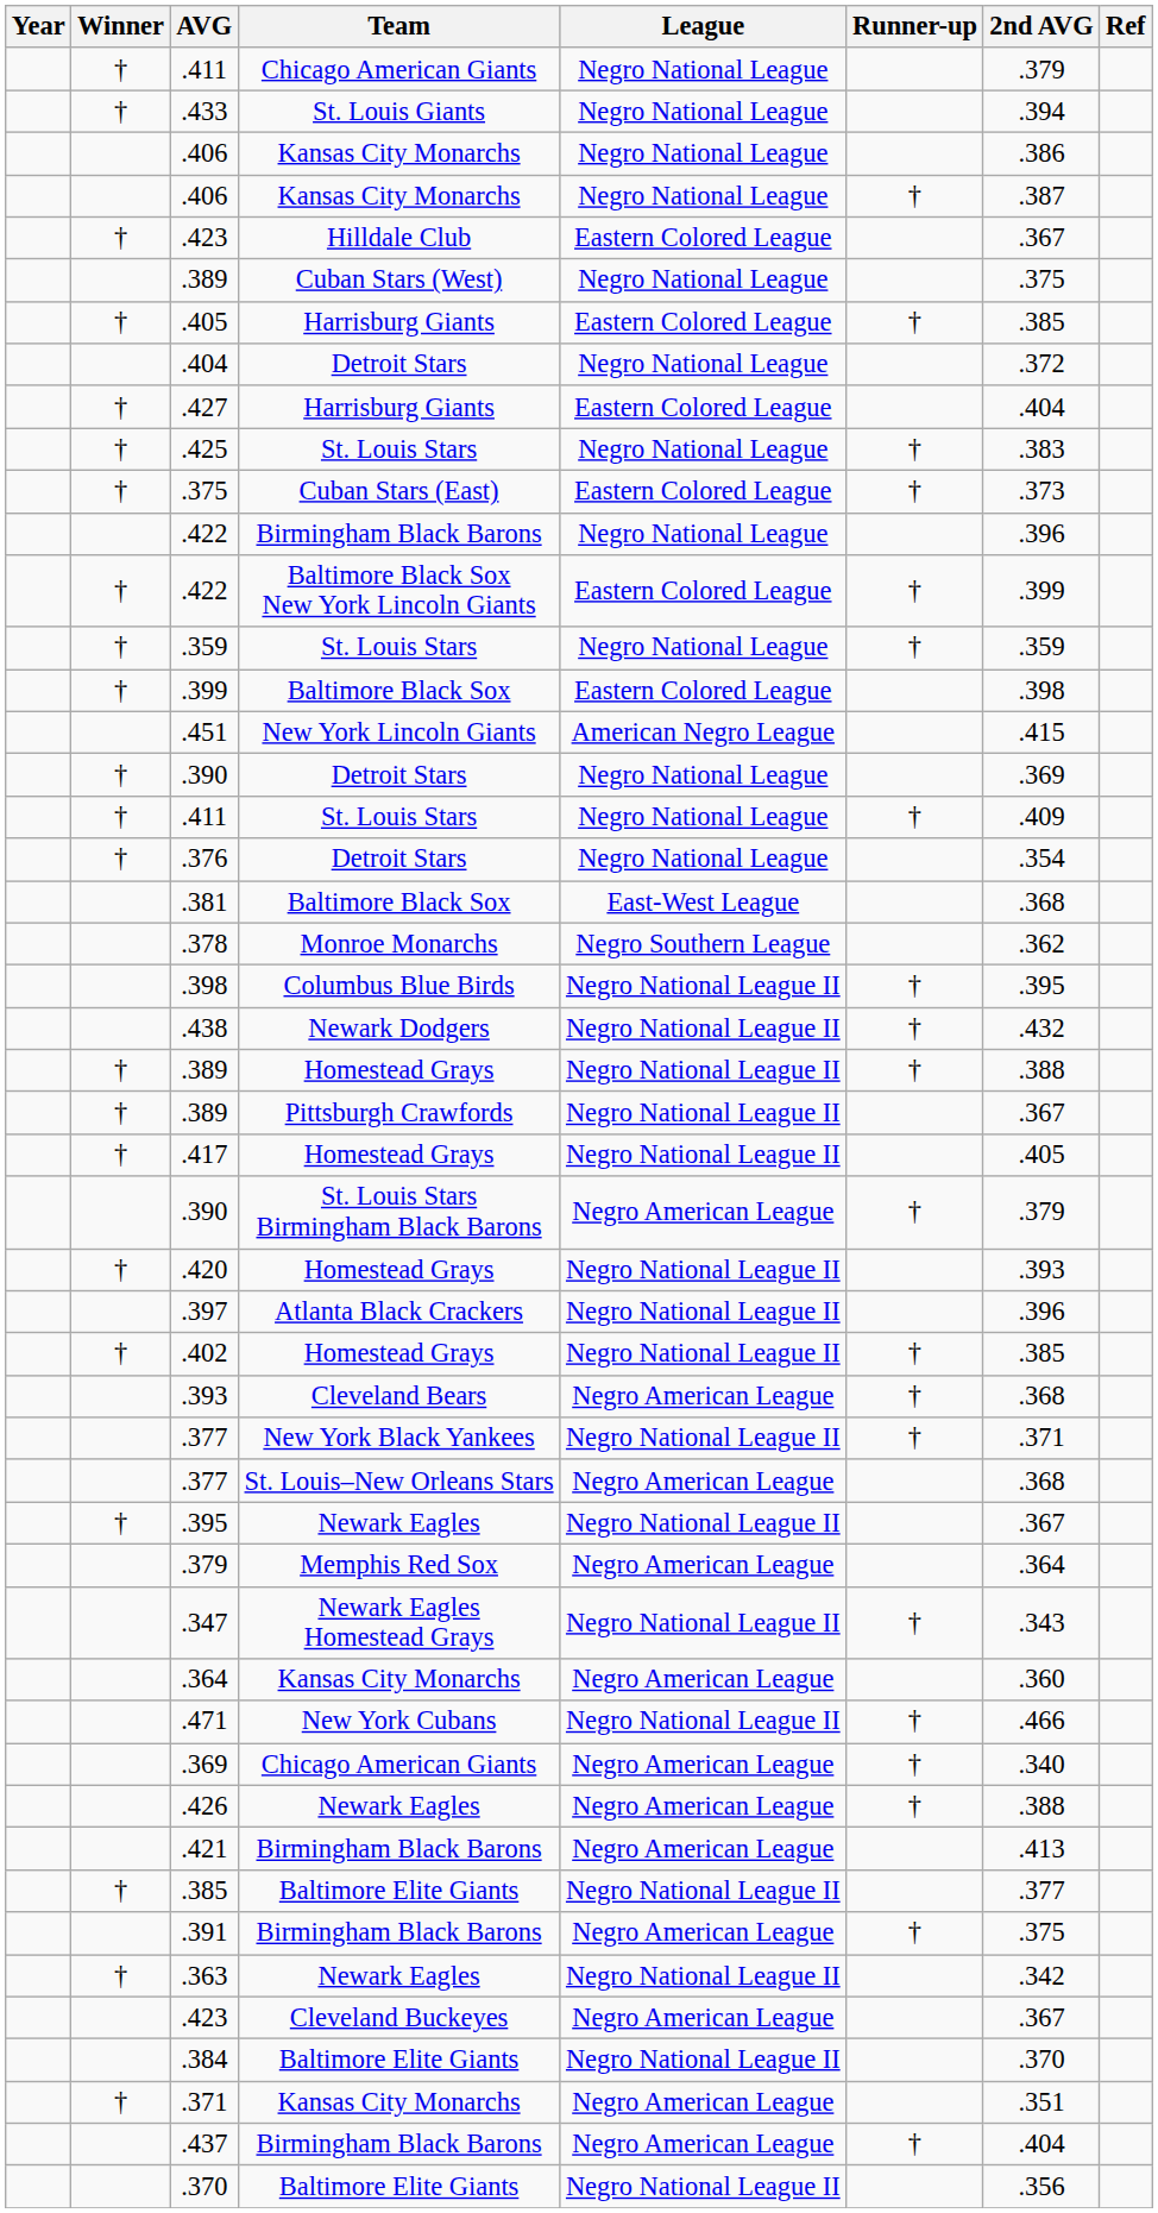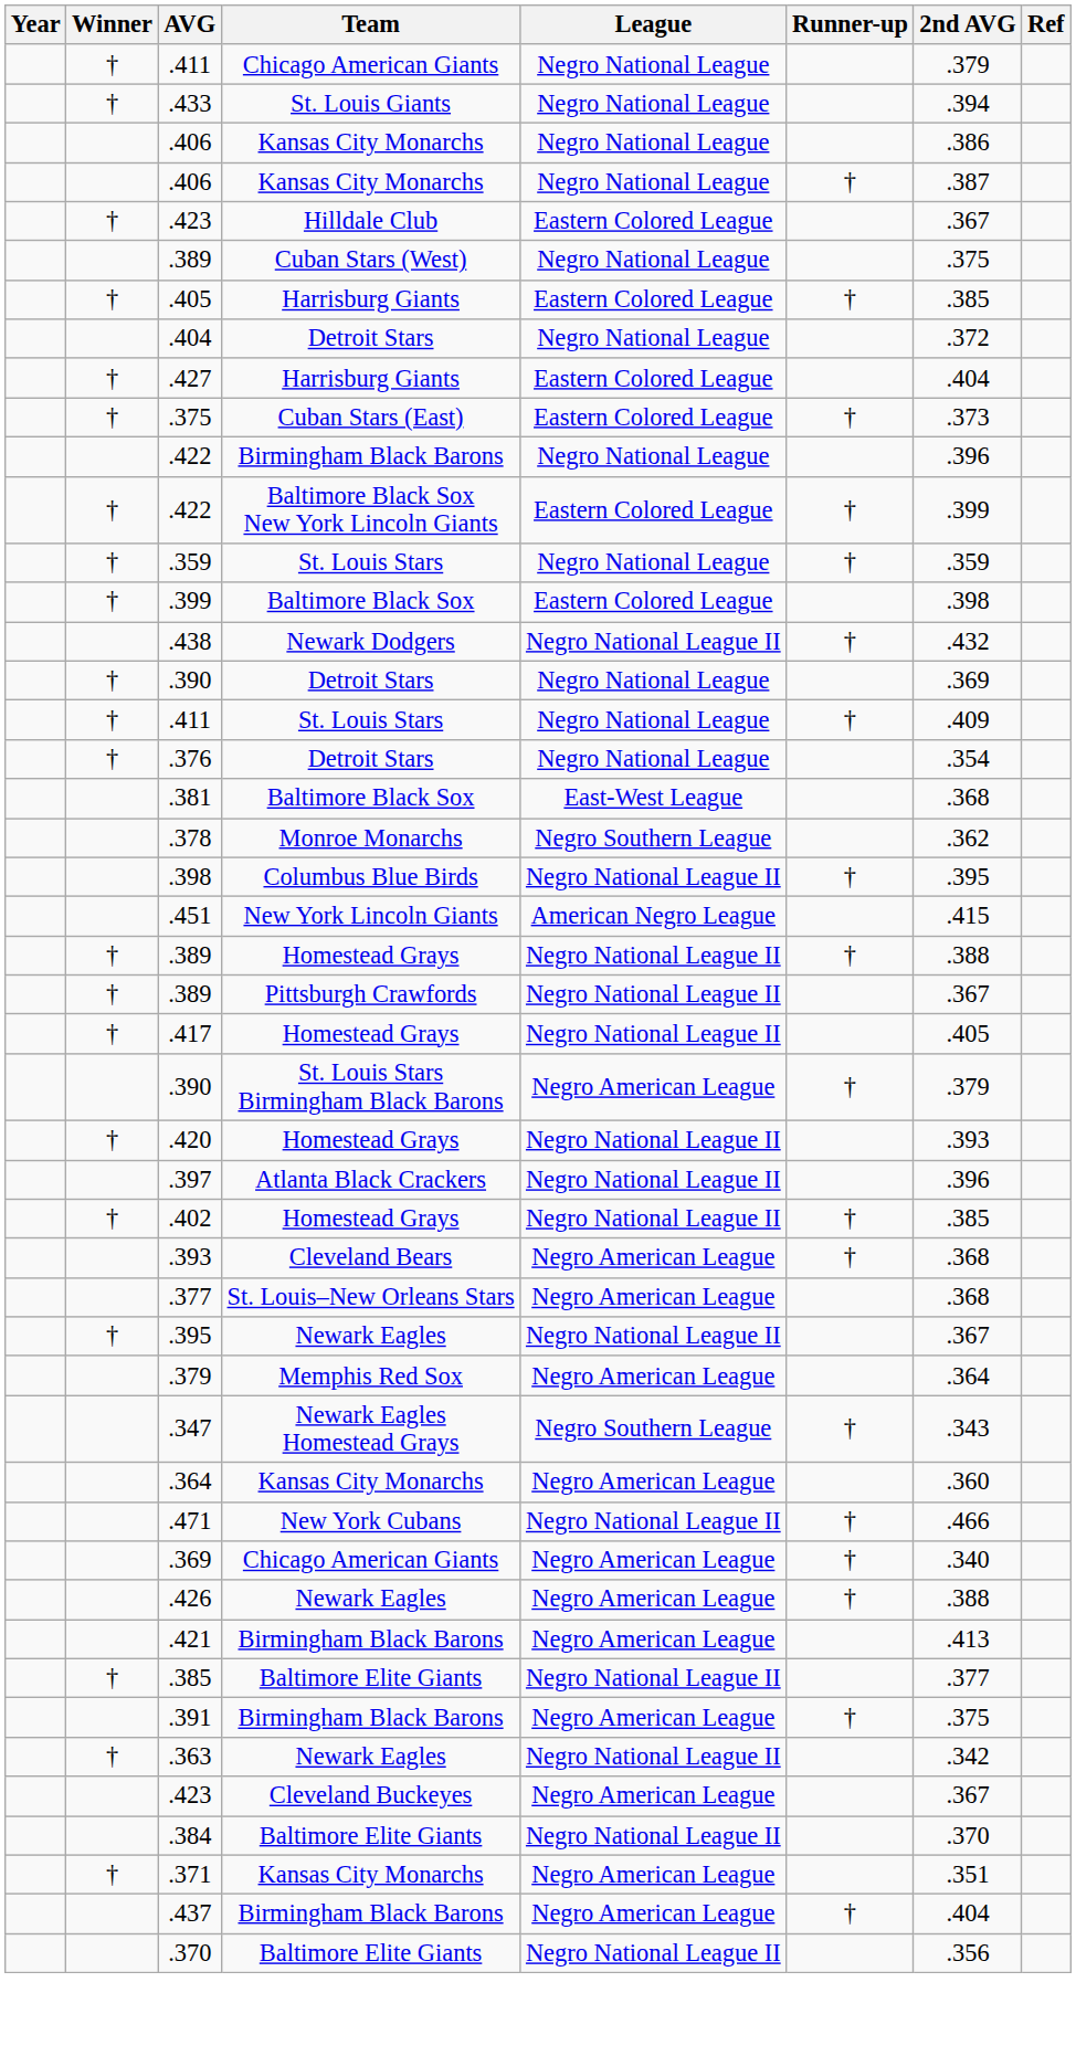- row: † | .425 | St. Louis Stars | Negro National League | † | .383
rows swapped: .451 <-> .438
- row: .377 | New York Black Yankees | Negro National League II | † | .371
.347 | League: Negro National League II -> Negro Southern League
